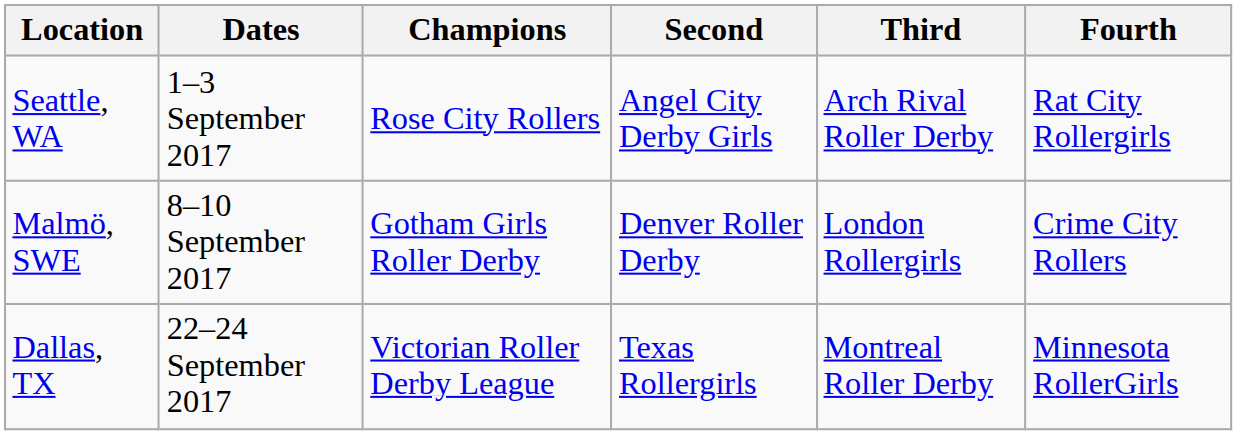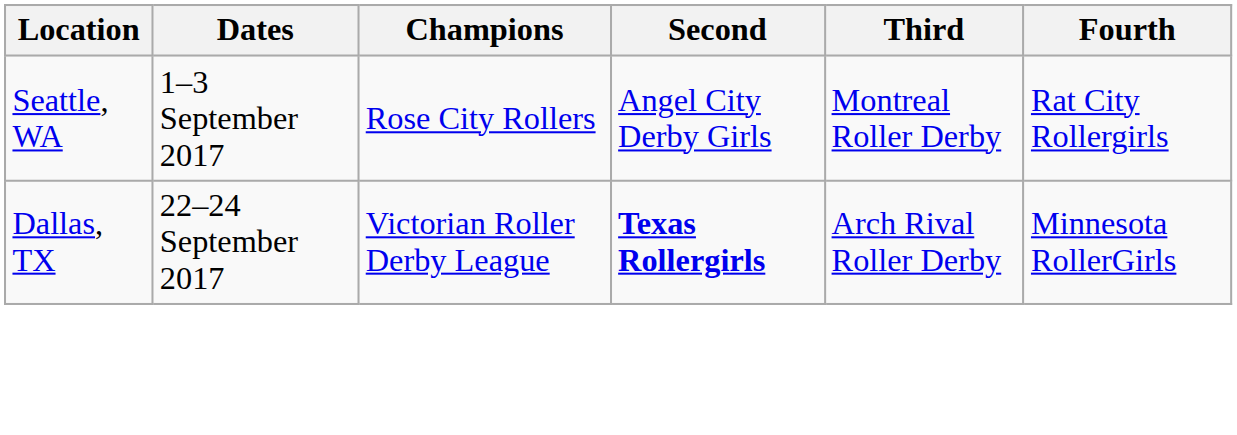Seattle, WA | Third: Arch Rival Roller Derby -> Montreal Roller Derby
- row: Malmö, SWE | 8–10 September 2017 | Gotham Girls Roller Derby | Denver Roller Derby | London Rollergirls | Crime City Rollers
Dallas, TX | Second: normal -> bold
Dallas, TX | Third: Montreal Roller Derby -> Arch Rival Roller Derby
